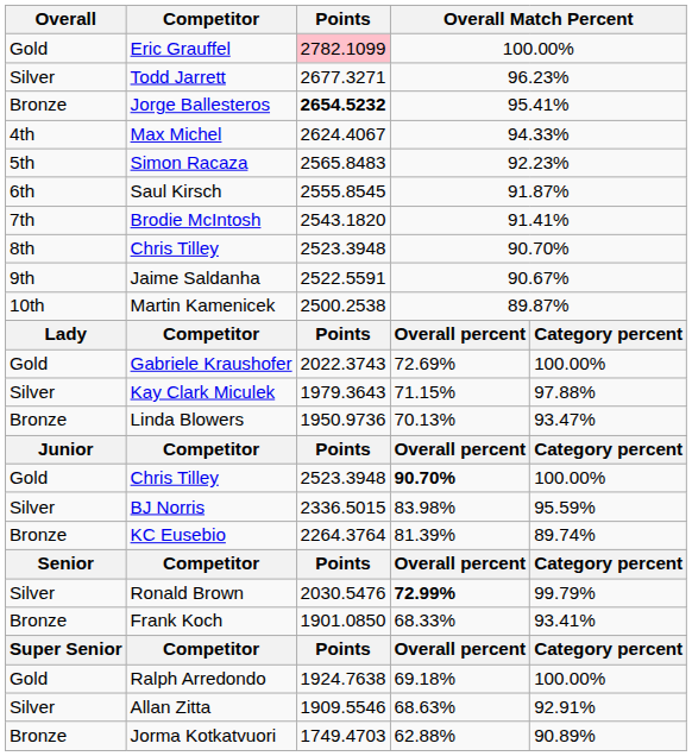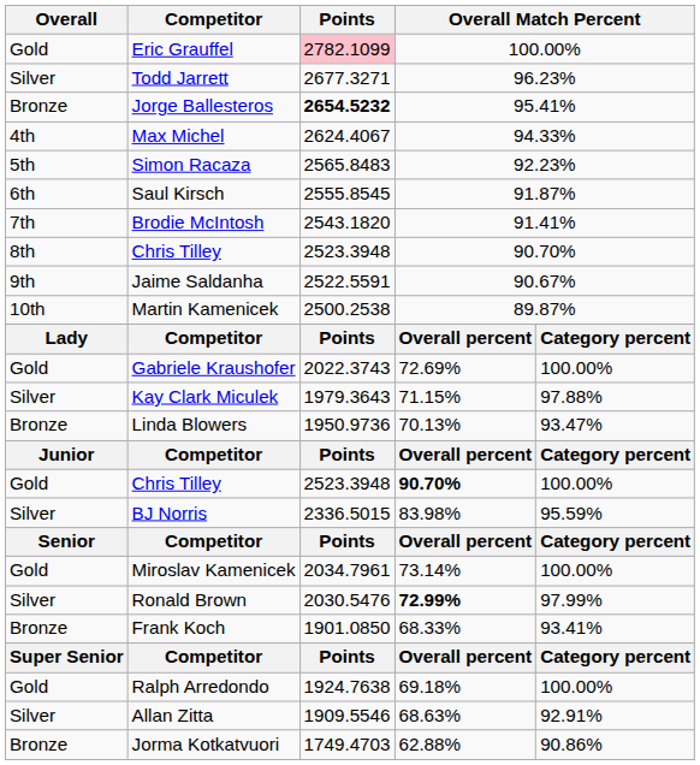- row: Bronze | KC Eusebio | 2264.3764 | 81.39% | 89.74%
+ row: Gold | Miroslav Kamenicek | 2034.7961 | 73.14% | 100.00%
Ronald Brown | column 5: 99.79% -> 97.99%
Jorma Kotkatvuori | column 5: 90.89% -> 90.86%
